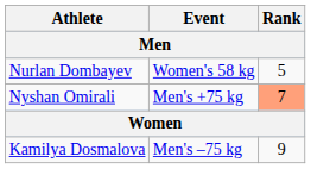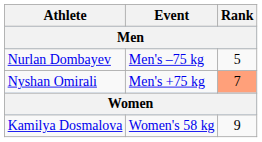Nurlan Dombayev | Event: Women's 58 kg -> Men's –75 kg
Kamilya Dosmalova | Event: Men's –75 kg -> Women's 58 kg
